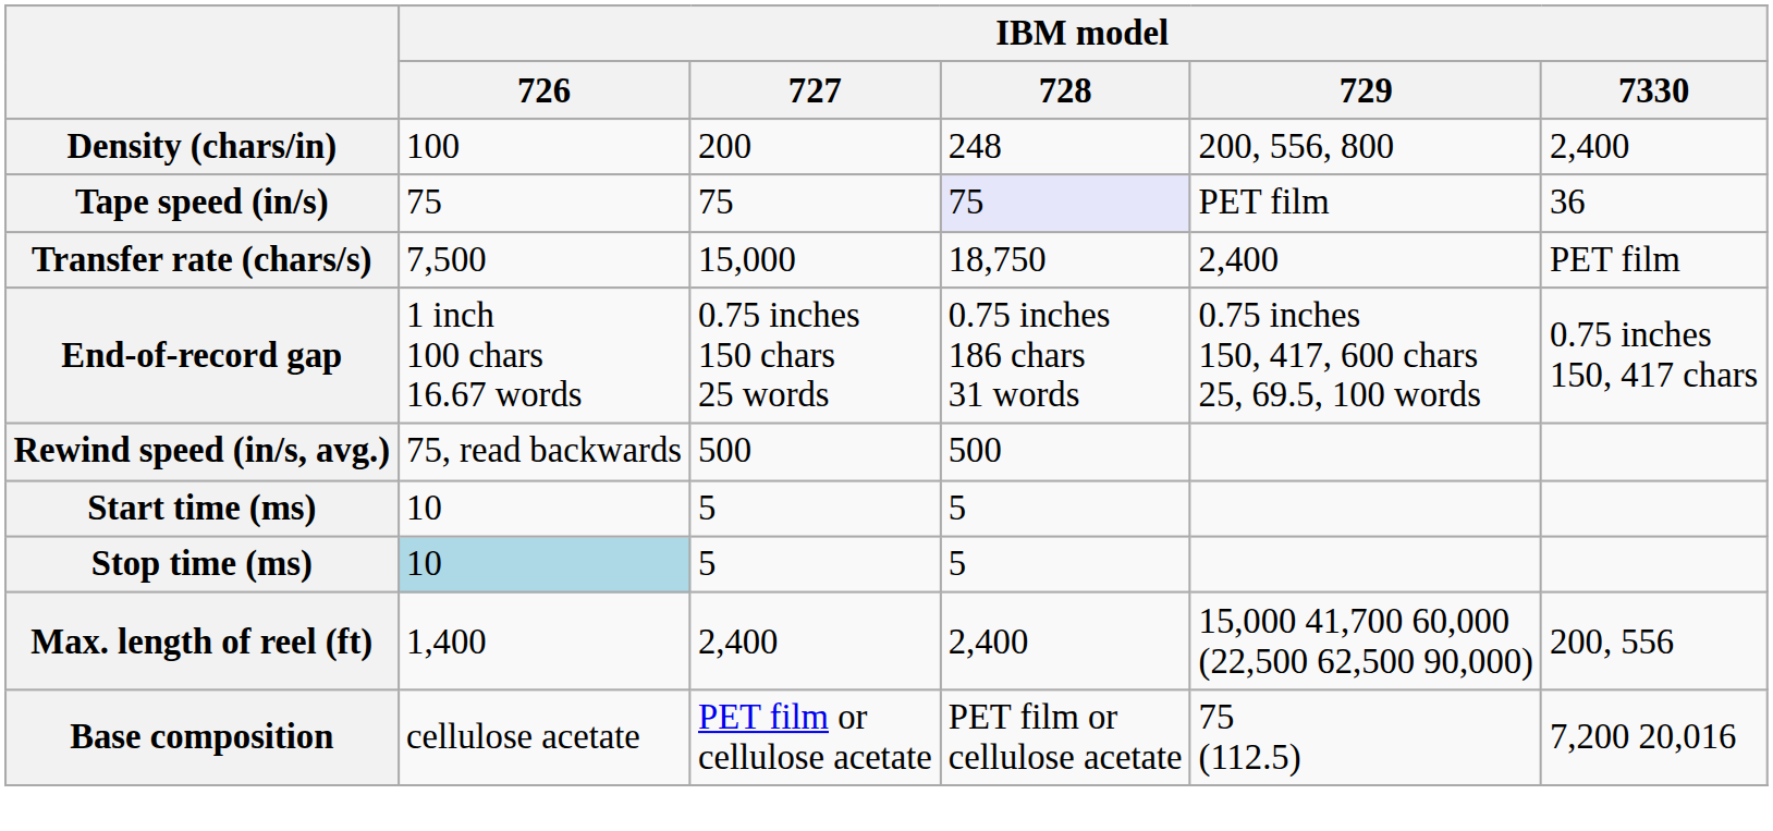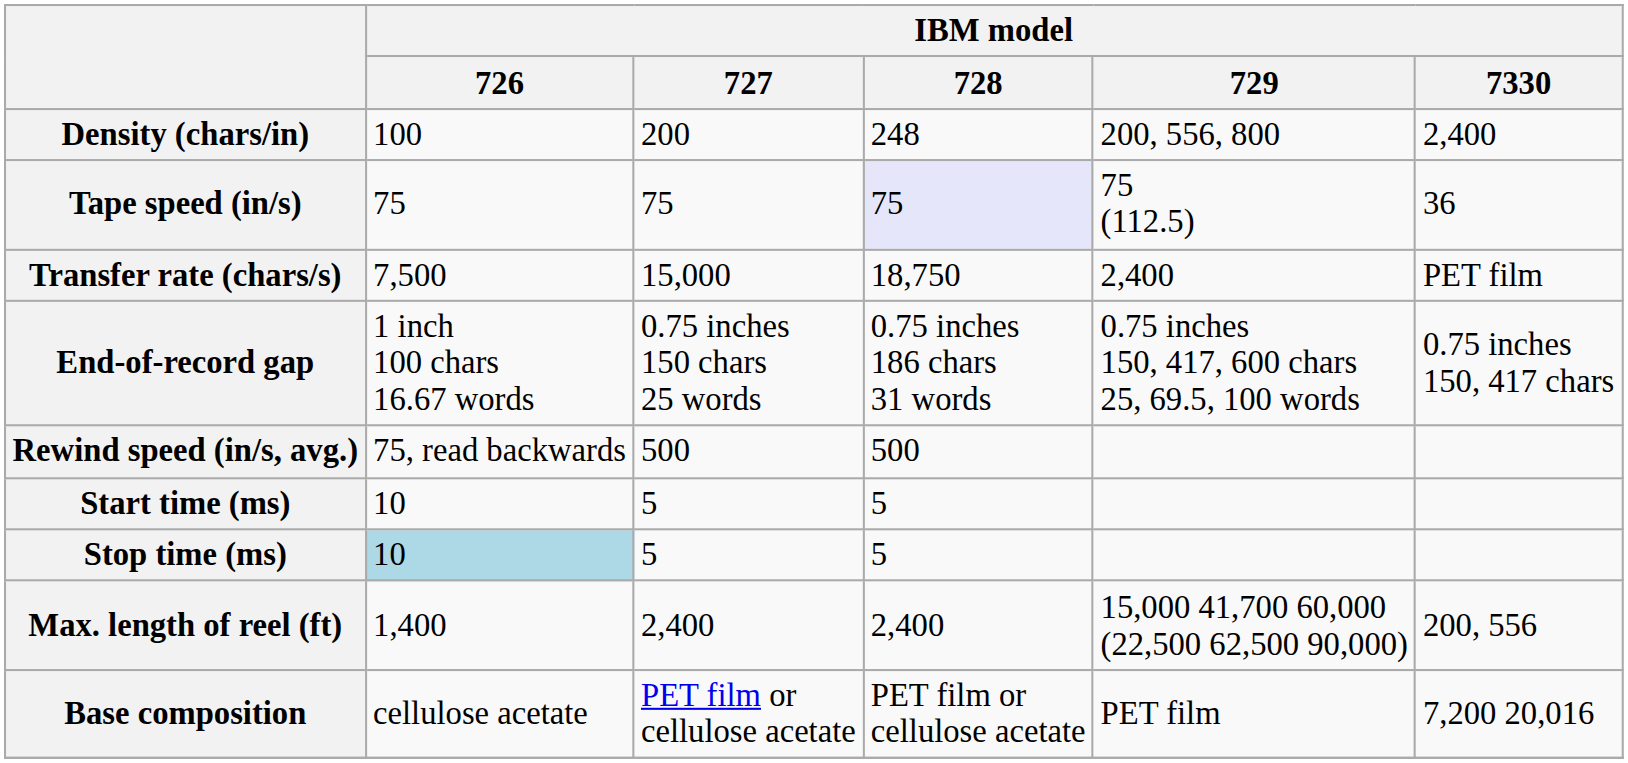Tape speed (in/s) | IBM model / 729: PET film -> 75 (112.5)
Base composition | IBM model / 729: 75 (112.5) -> PET film
